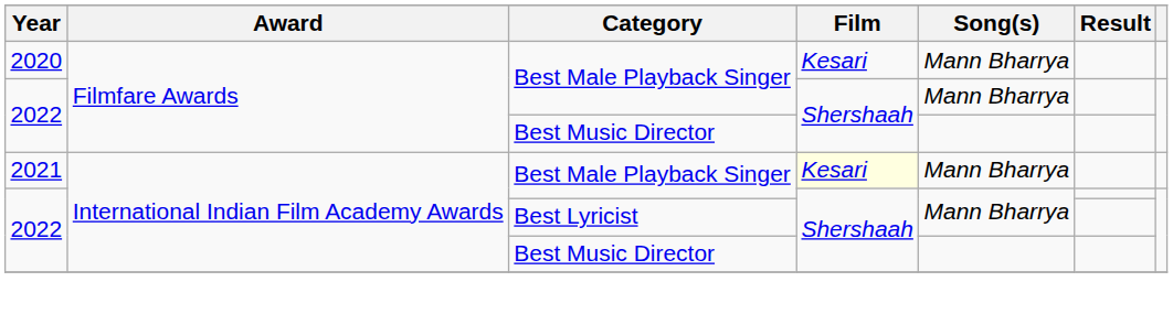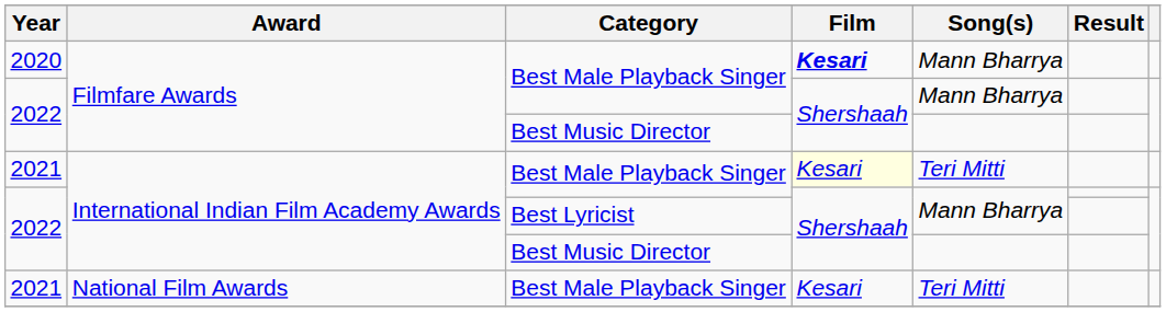2020 | Film: normal -> bold
2021 / International Indian Film Academy Awards | Song(s): Mann Bharrya -> Teri Mitti
+ row: 2021 | National Film Awards | Best Male Playback Singer | Kesari | Teri Mitti
